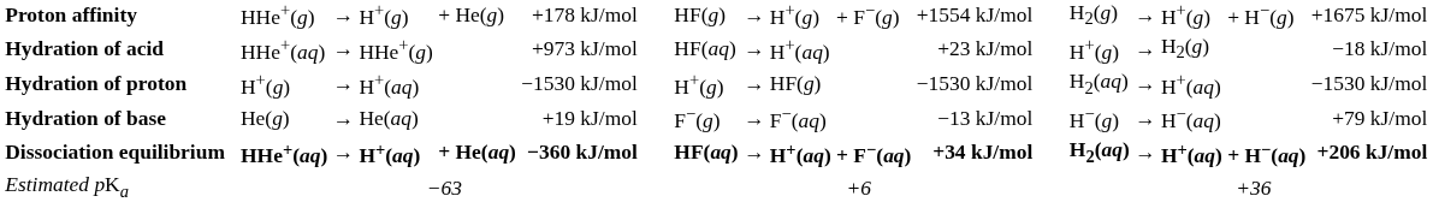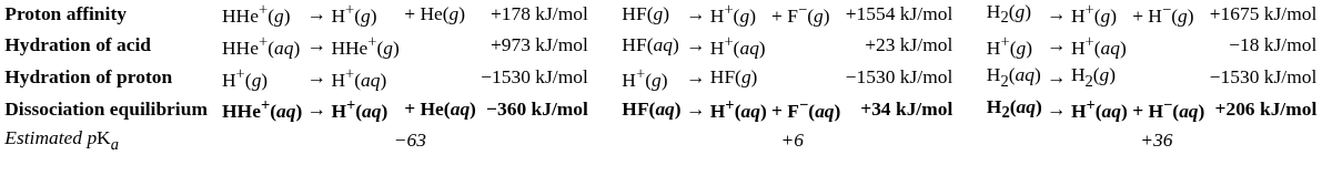Hydration of acid | column 18: H2(g) -> H+(aq)
Hydration of proton | column 18: H+(aq) -> H2(g)
- row: Hydration of base | He(g) | → | He(aq) | +19 kJ/mol | F−(g) | → | F−(aq) | −13 kJ/mol | H−(g) | → | H−(aq) | +79 kJ/mol
